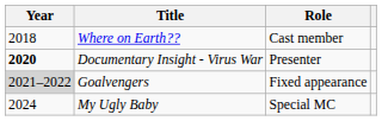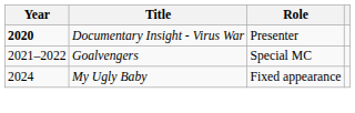- row: 2018 | Where on Earth?? | Cast member
Goalvengers | Year: lightgrey background -> no background
Goalvengers | Role: Fixed appearance -> Special MC
My Ugly Baby | Role: Special MC -> Fixed appearance
